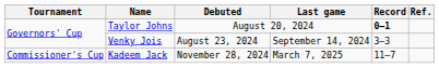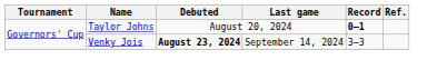Venky Jois | Debuted: normal -> bold
- row: Commissioner's Cup | Kadeem Jack | November 28, 2024 | March 7, 2025 | 11–7
